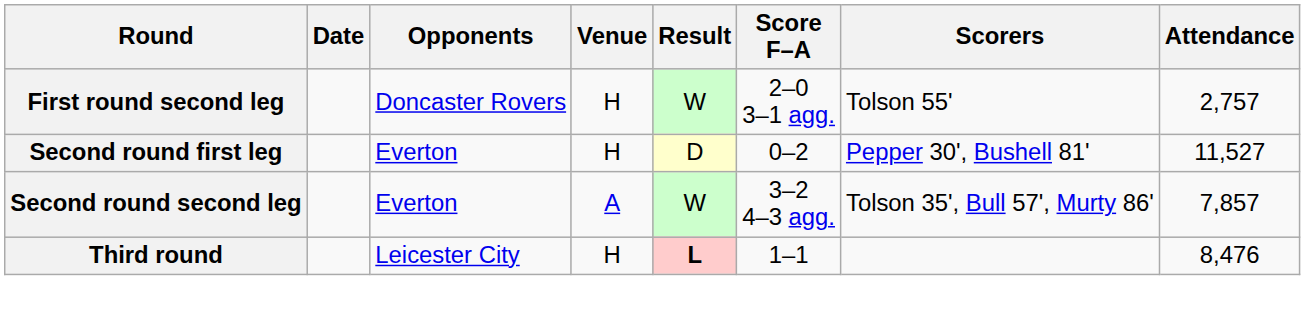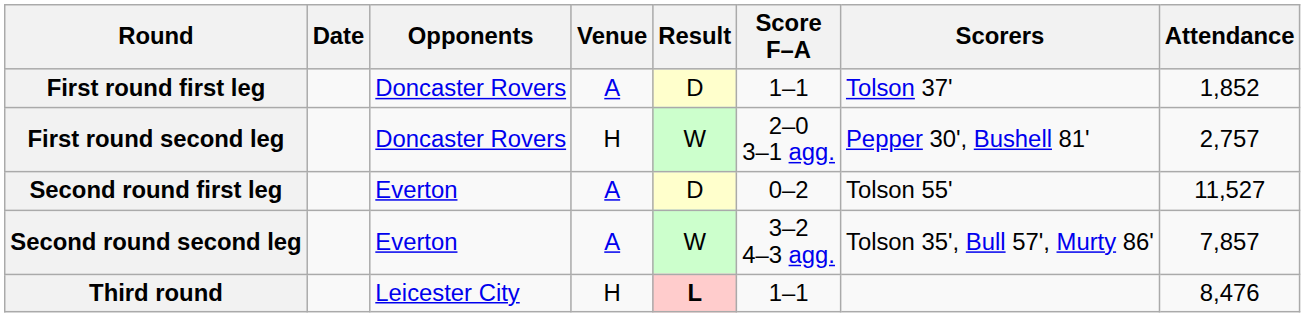+ row: First round first leg | Doncaster Rovers | A | D | 1–1 | Tolson 37' | 1,852
First round second leg | Scorers: Tolson 55' -> Pepper 30', Bushell 81'
Second round first leg | Venue: H -> A
Second round first leg | Scorers: Pepper 30', Bushell 81' -> Tolson 55'
